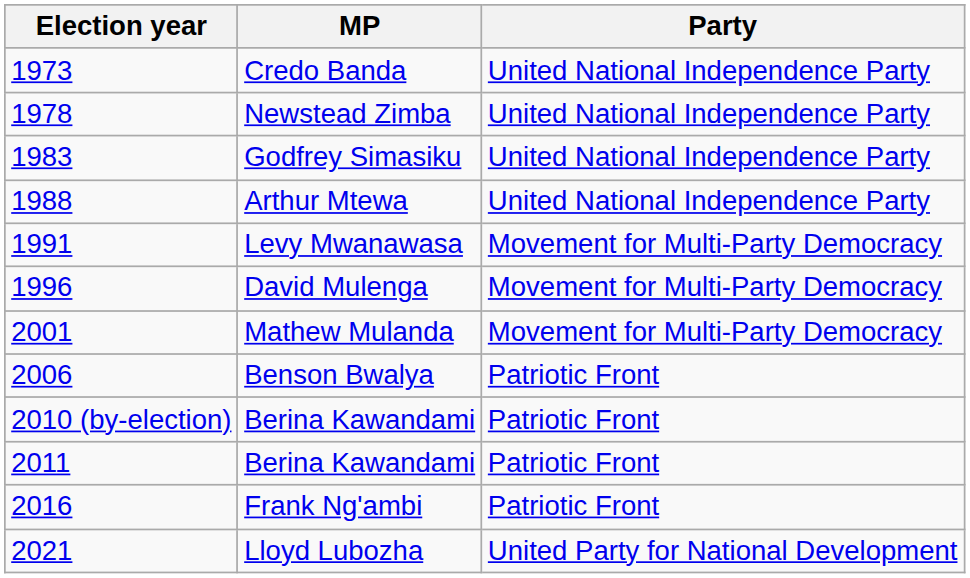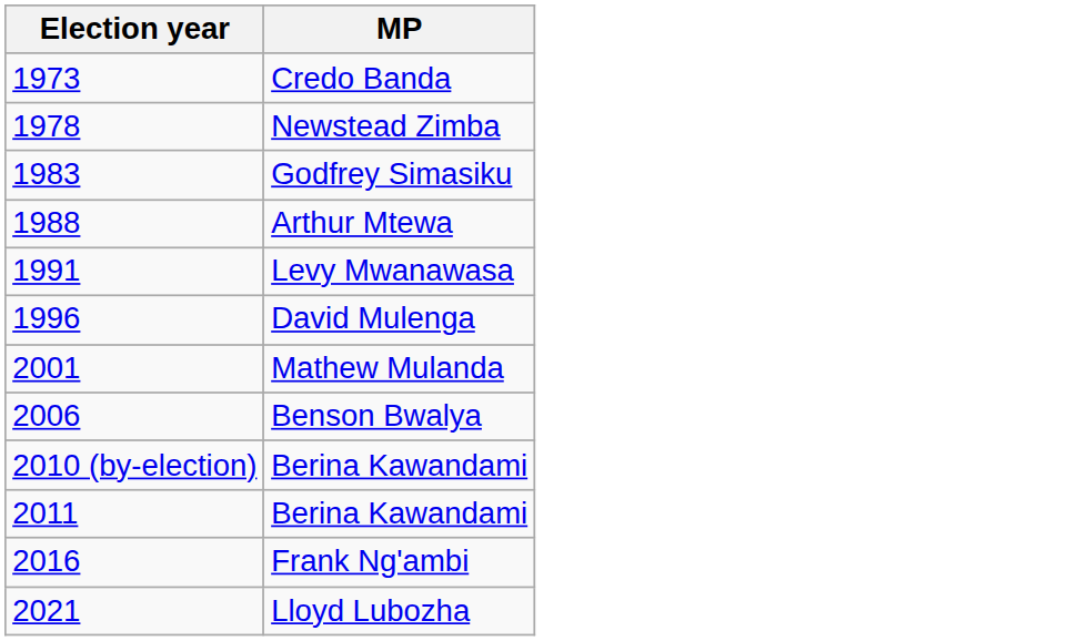- column: Party | United National Independence Party | United National Independence Party | United National Independence Party | United National Independence Party | Movement for Multi-Party Democracy | Movement for Multi-Party Democracy | Movement for Multi-Party Democracy | Patriotic Front | Patriotic Front | Patriotic Front | Patriotic Front | United Party for National Development
